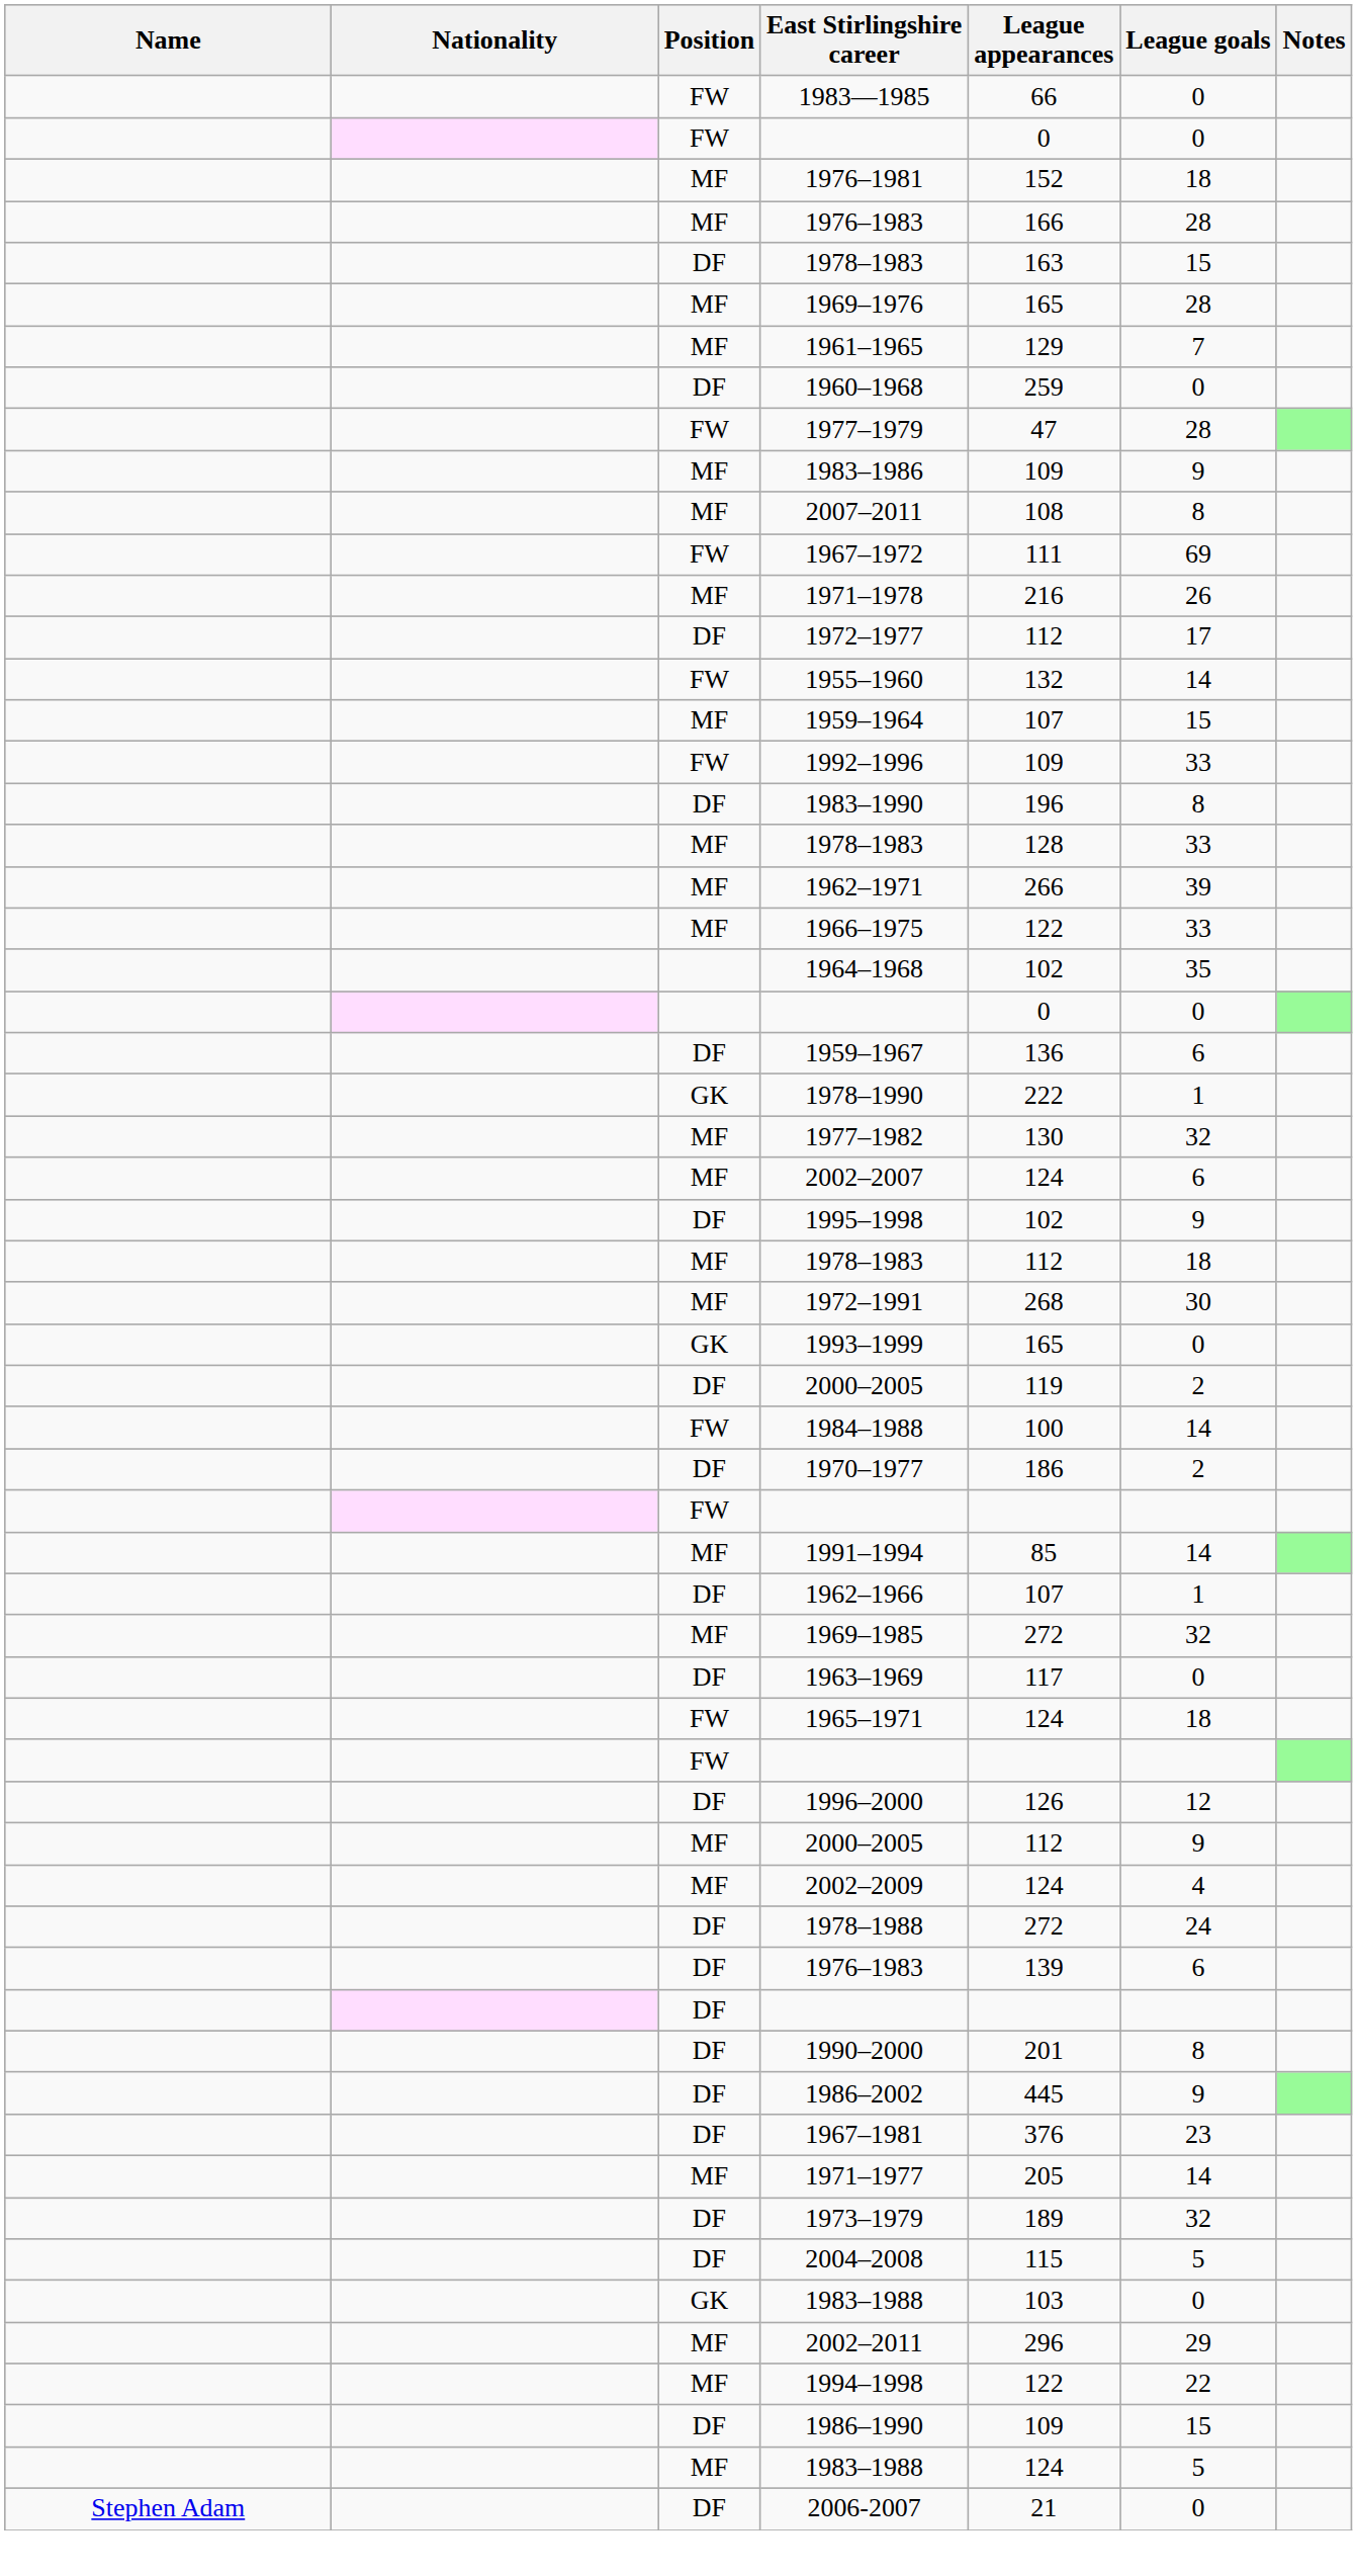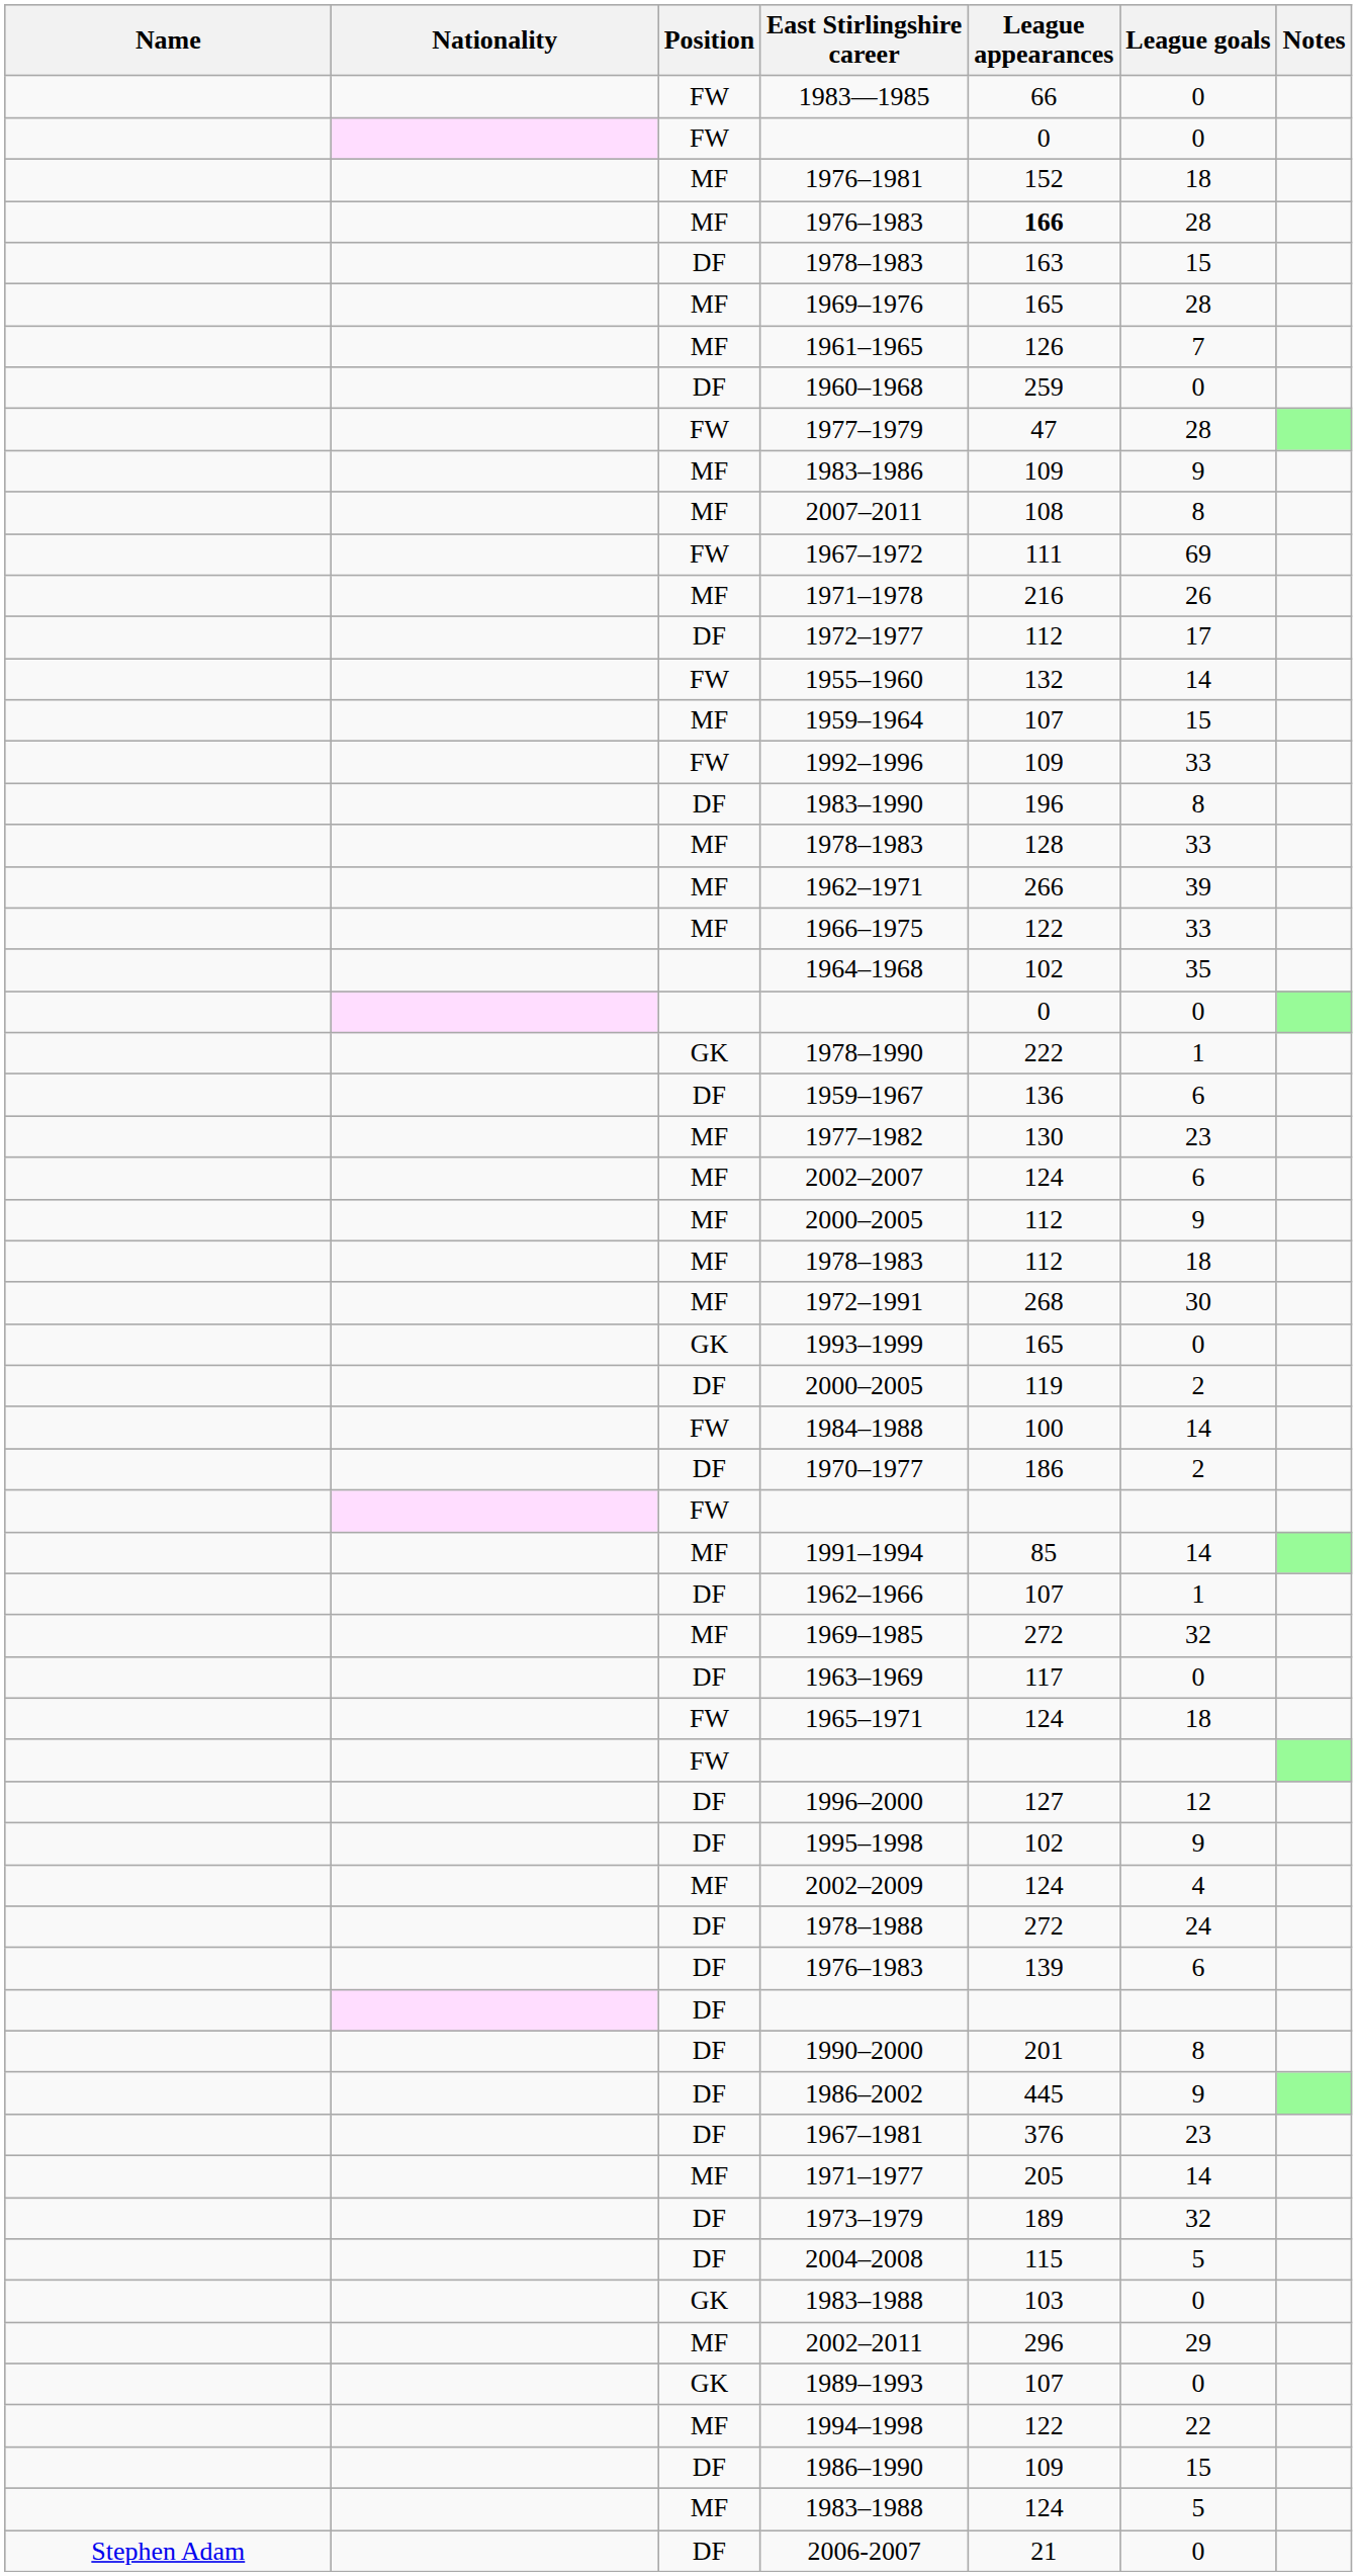MF / 1976–1983 | League appearances: normal -> bold
1961–1965 | League appearances: 129 -> 126
rows swapped: 1978–1990 <-> 1959–1967
1977–1982 | League goals: 32 -> 23
rows swapped: MF / 2000–2005 <-> 1995–1998
1996–2000 | League appearances: 126 -> 127
+ row: GK | 1989–1993 | 107 | 0
